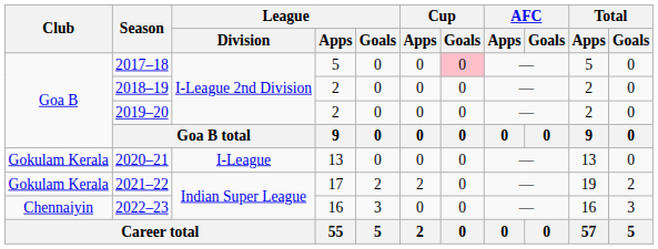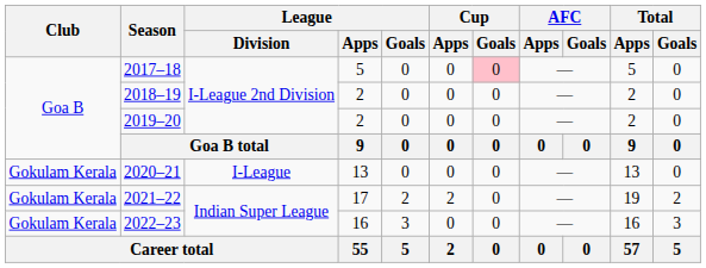2022–23 | Club: Chennaiyin -> Gokulam Kerala
